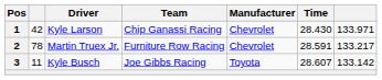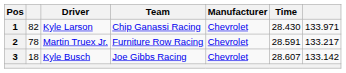1 | column 2: 42 -> 82
3 | column 2: 11 -> 18
3 | Manufacturer: Toyota -> Chevrolet
